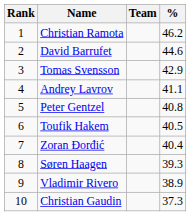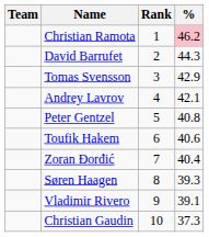columns swapped: Rank <-> Team
Christian Ramota | %: no background -> pink background
David Barrufet | %: 44.6 -> 44.3
Andrey Lavrov | %: 41.1 -> 42.1
Toufik Hakem | %: 40.5 -> 40.6
Vladimir Rivero | %: 38.9 -> 39.1
